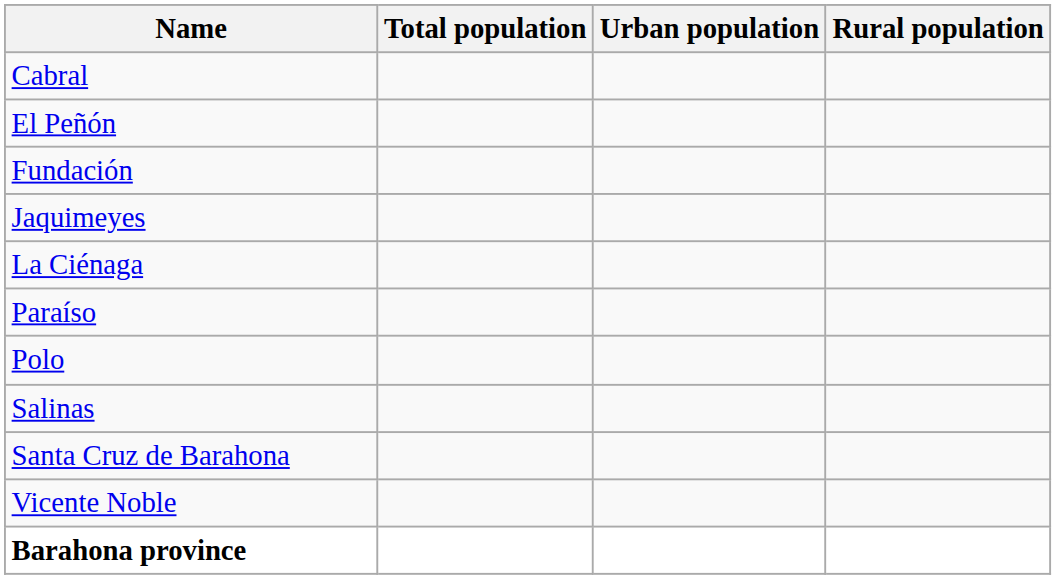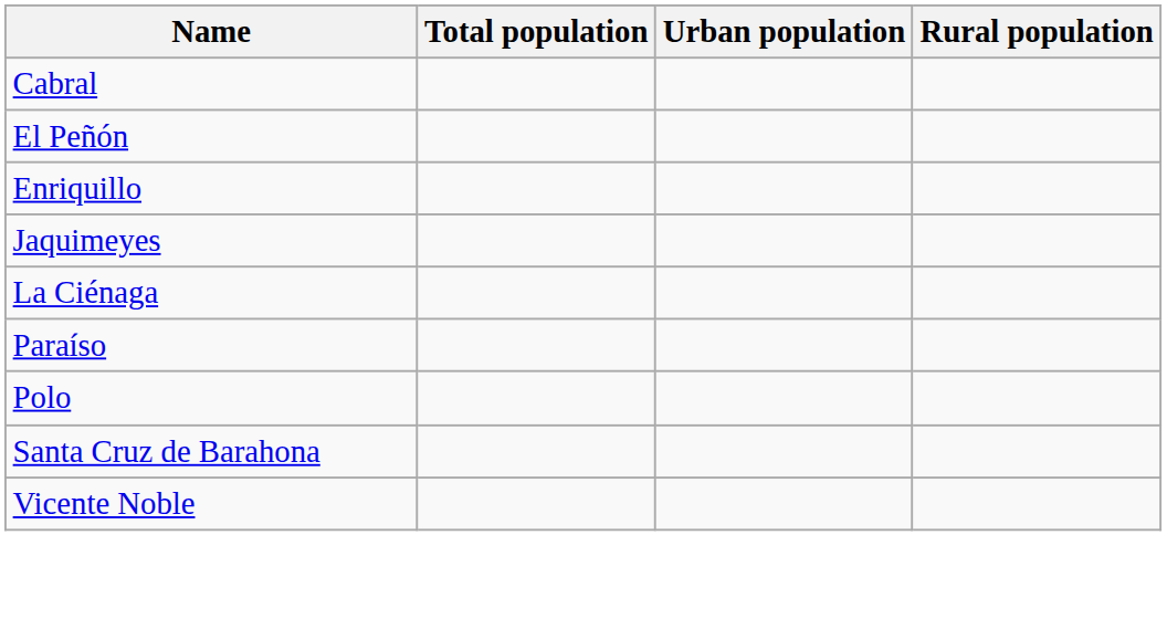+ row: Enriquillo
- row: Fundación
- row: Salinas
- row: Barahona province
